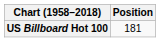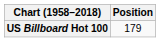US Billboard Hot 100 | Position: 181 -> 179
